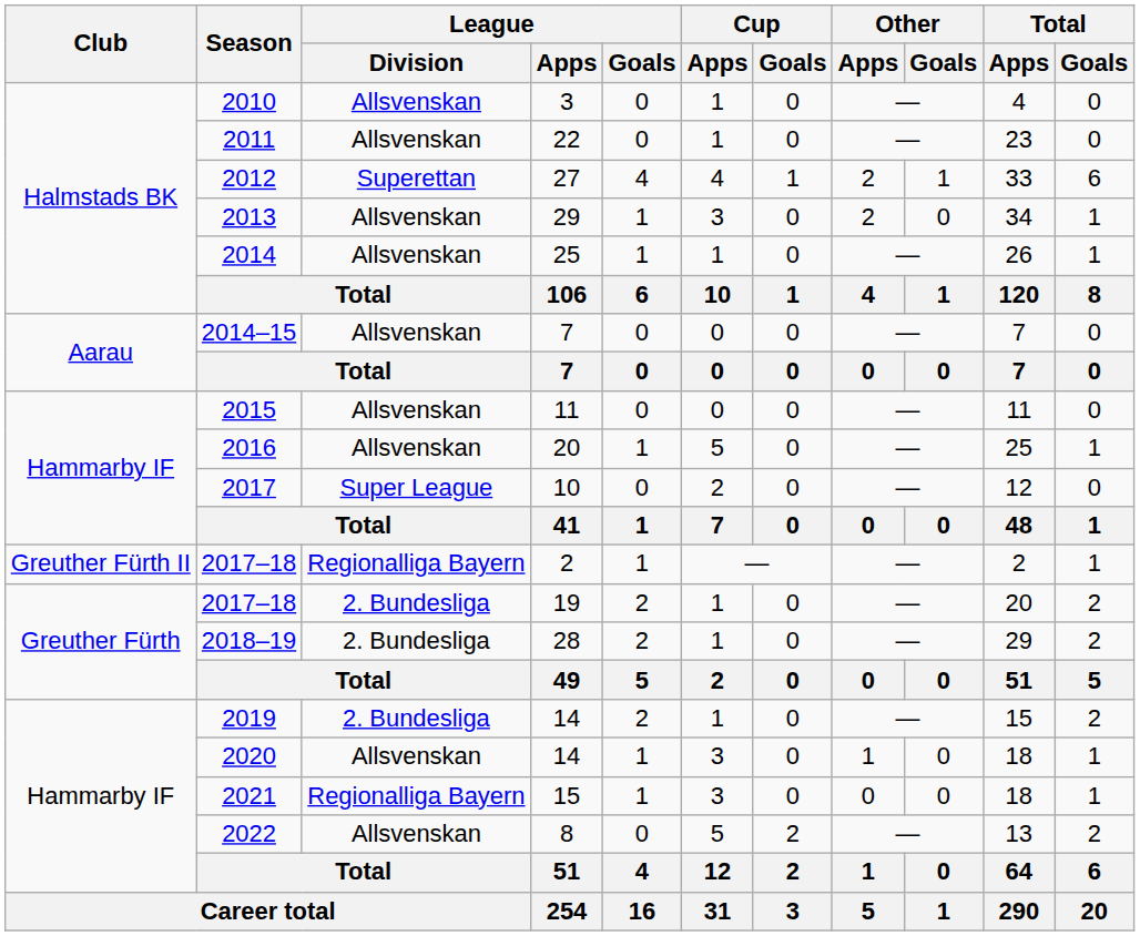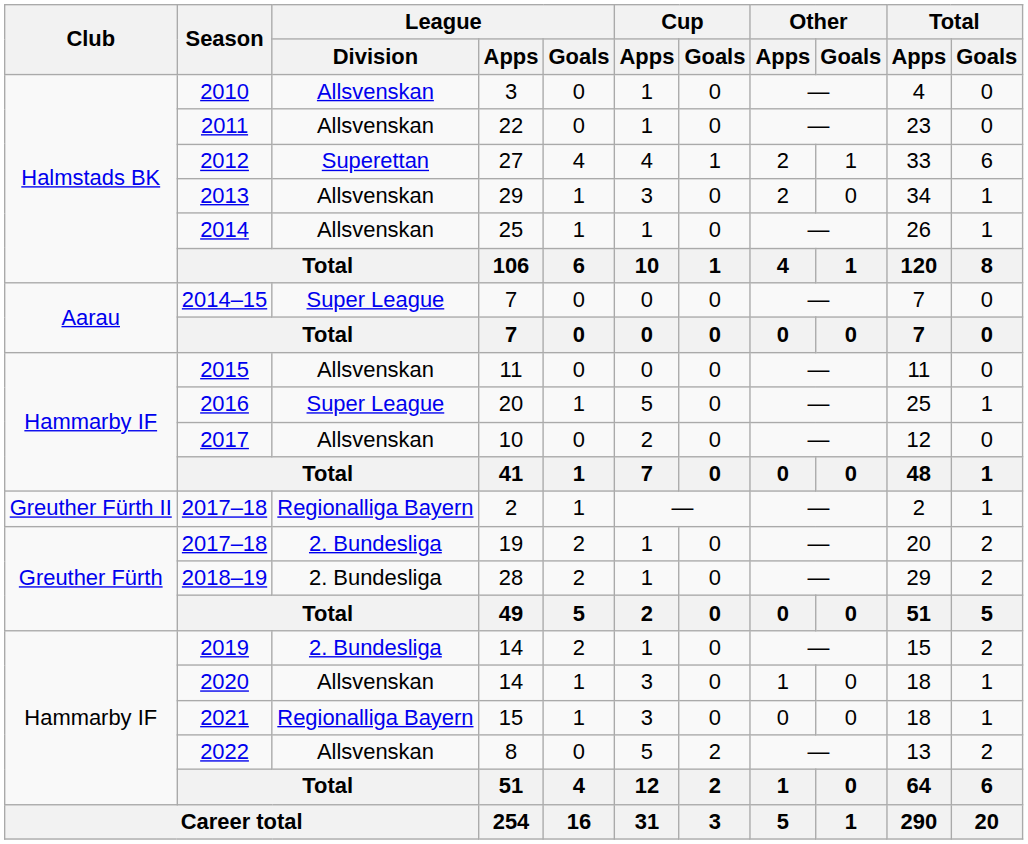2014–15 | League / Division: Allsvenskan -> Super League
2016 | League / Division: Allsvenskan -> Super League
2017 | League / Division: Super League -> Allsvenskan
